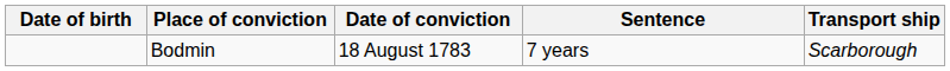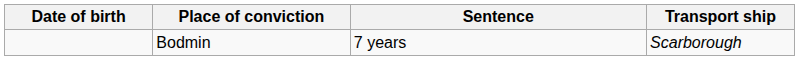- column: Date of conviction | 18 August 1783
